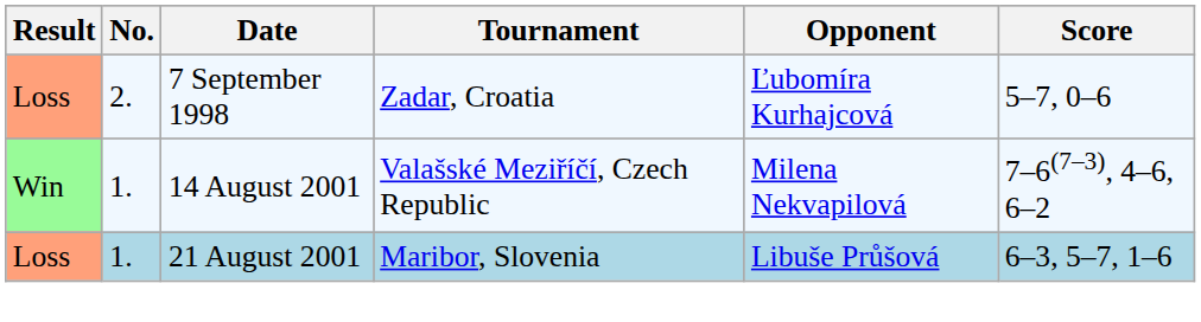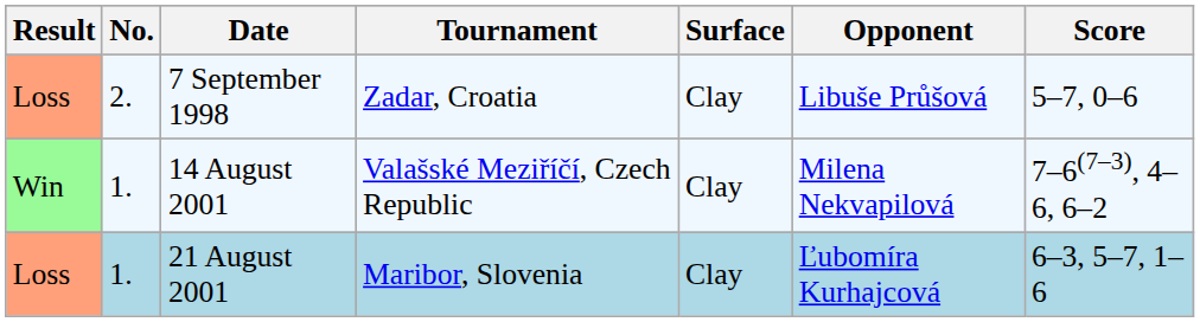+ column: Surface | Clay | Clay | Clay
7 September 1998 | Opponent: Ľubomíra Kurhajcová -> Libuše Průšová
21 August 2001 | Opponent: Libuše Průšová -> Ľubomíra Kurhajcová
